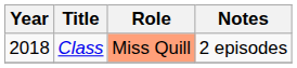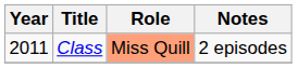Class | Year: 2018 -> 2011
